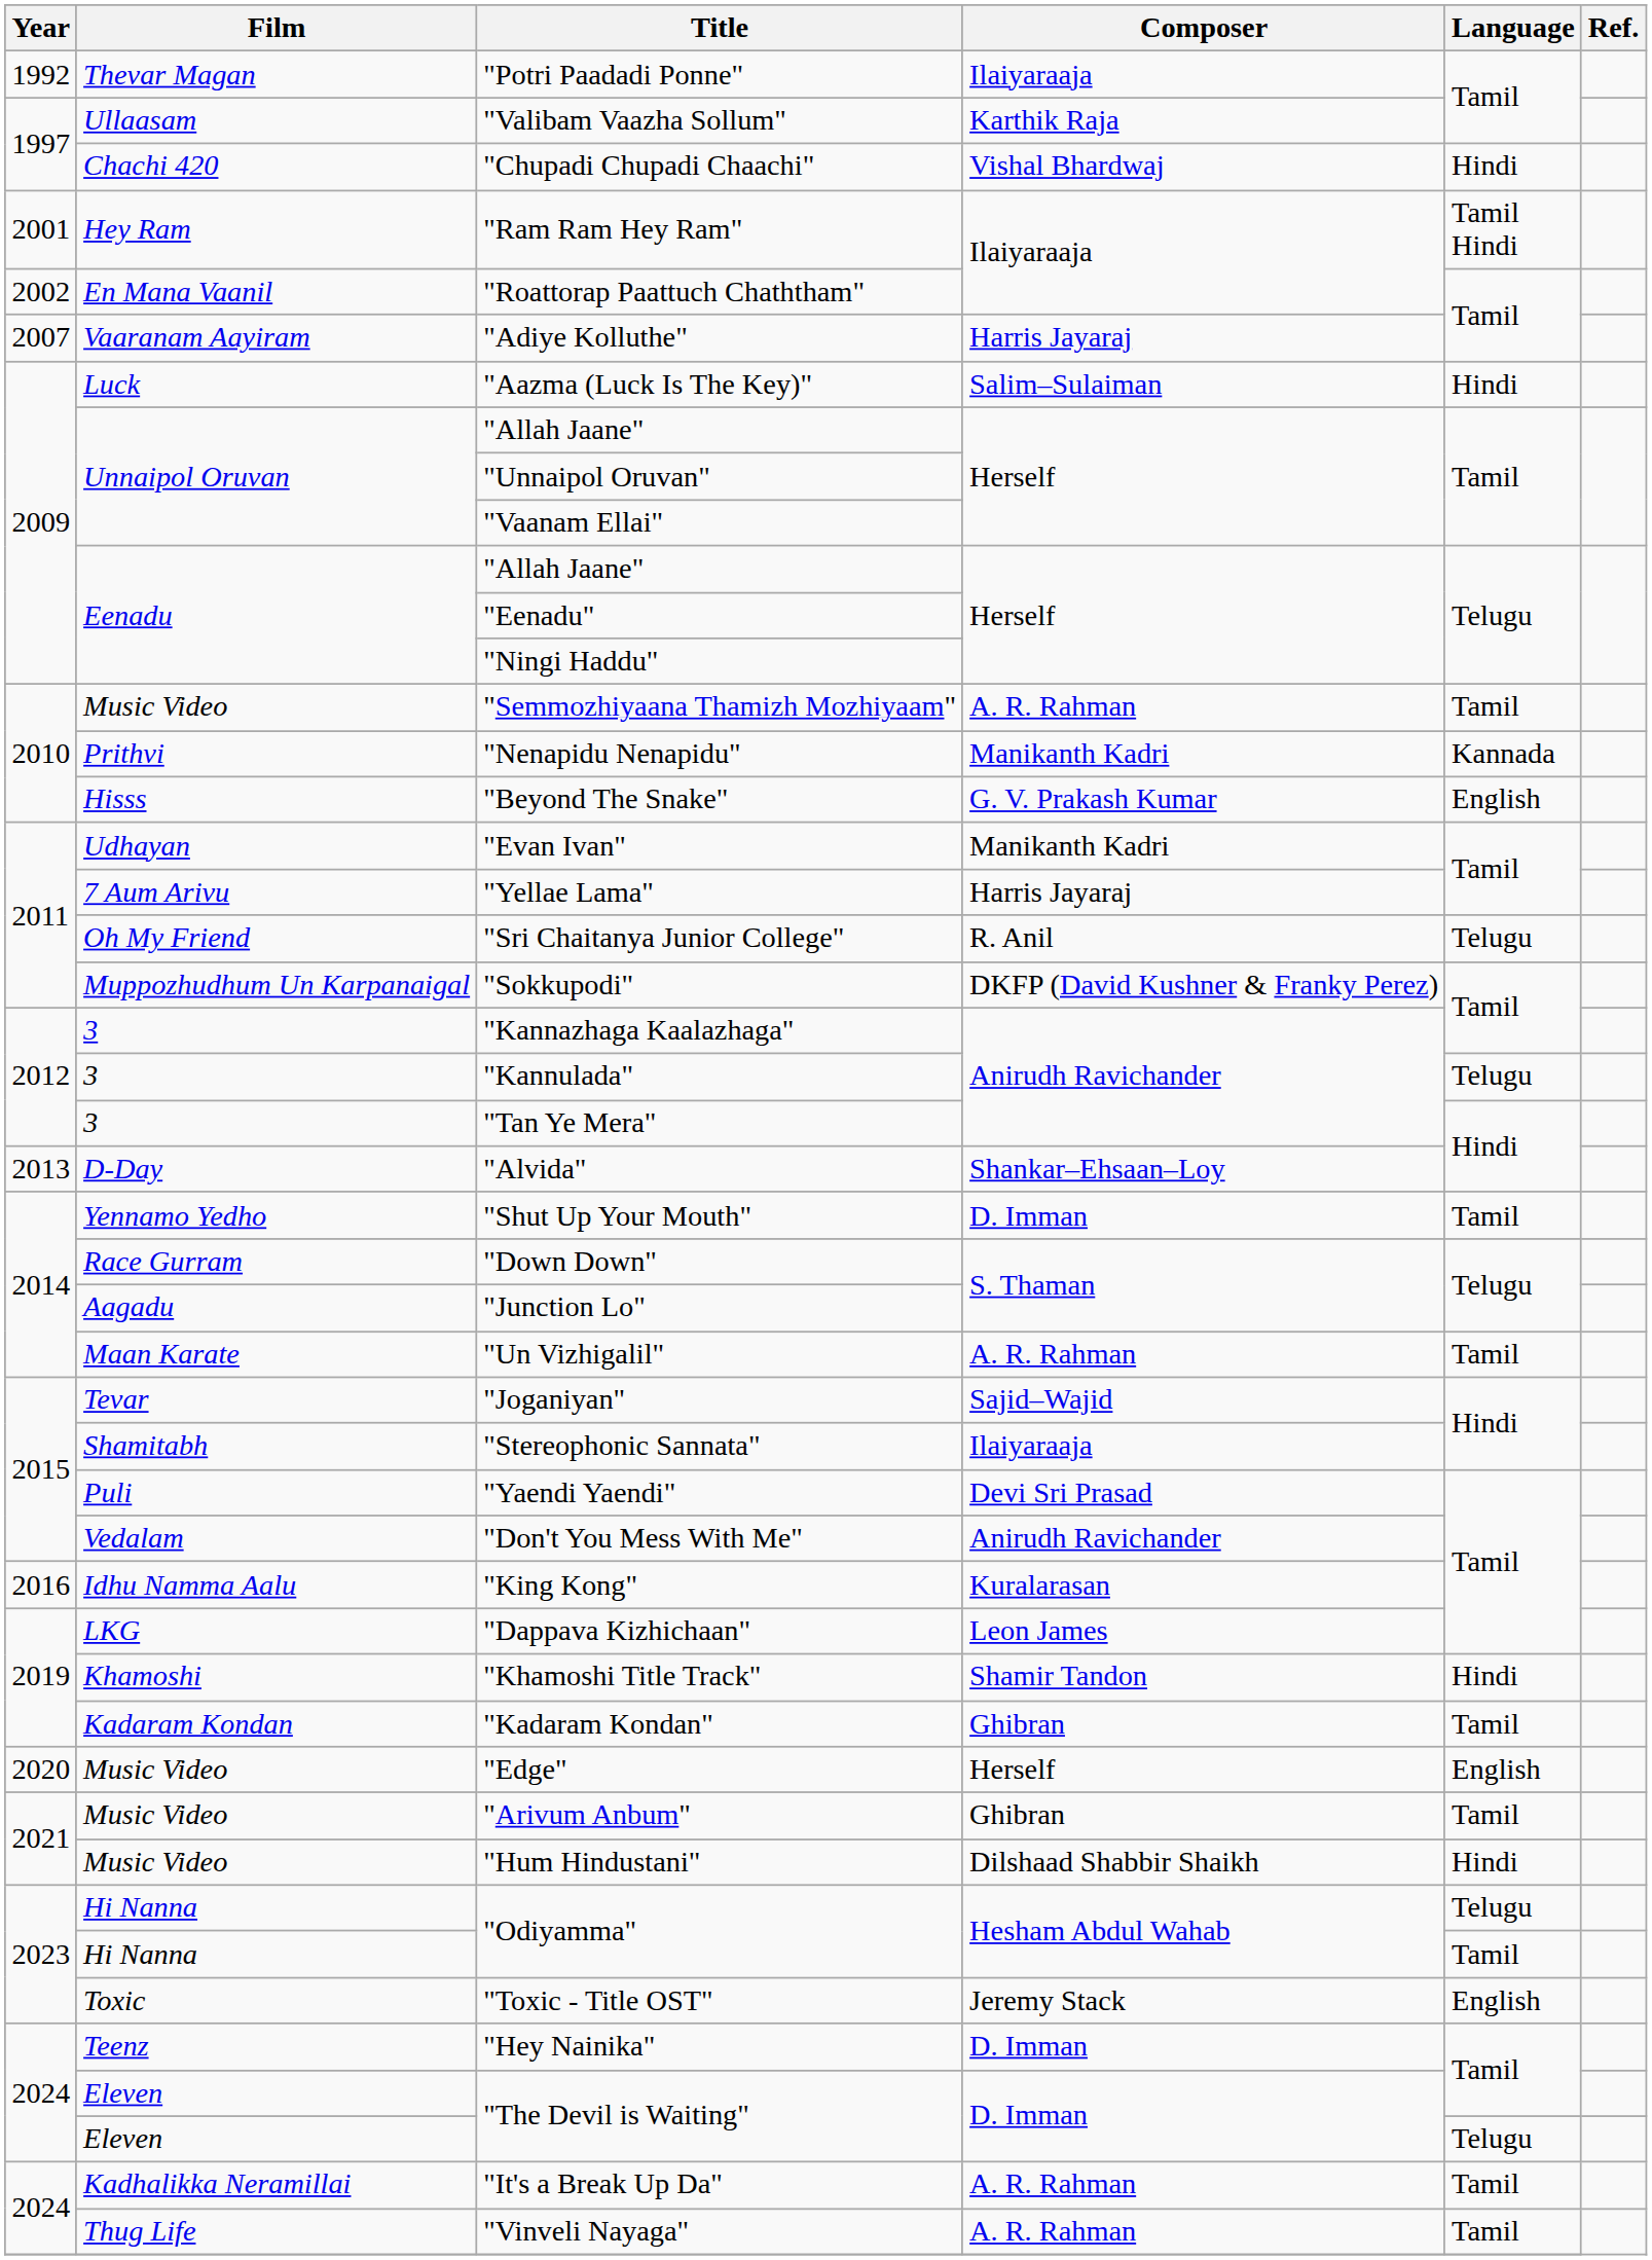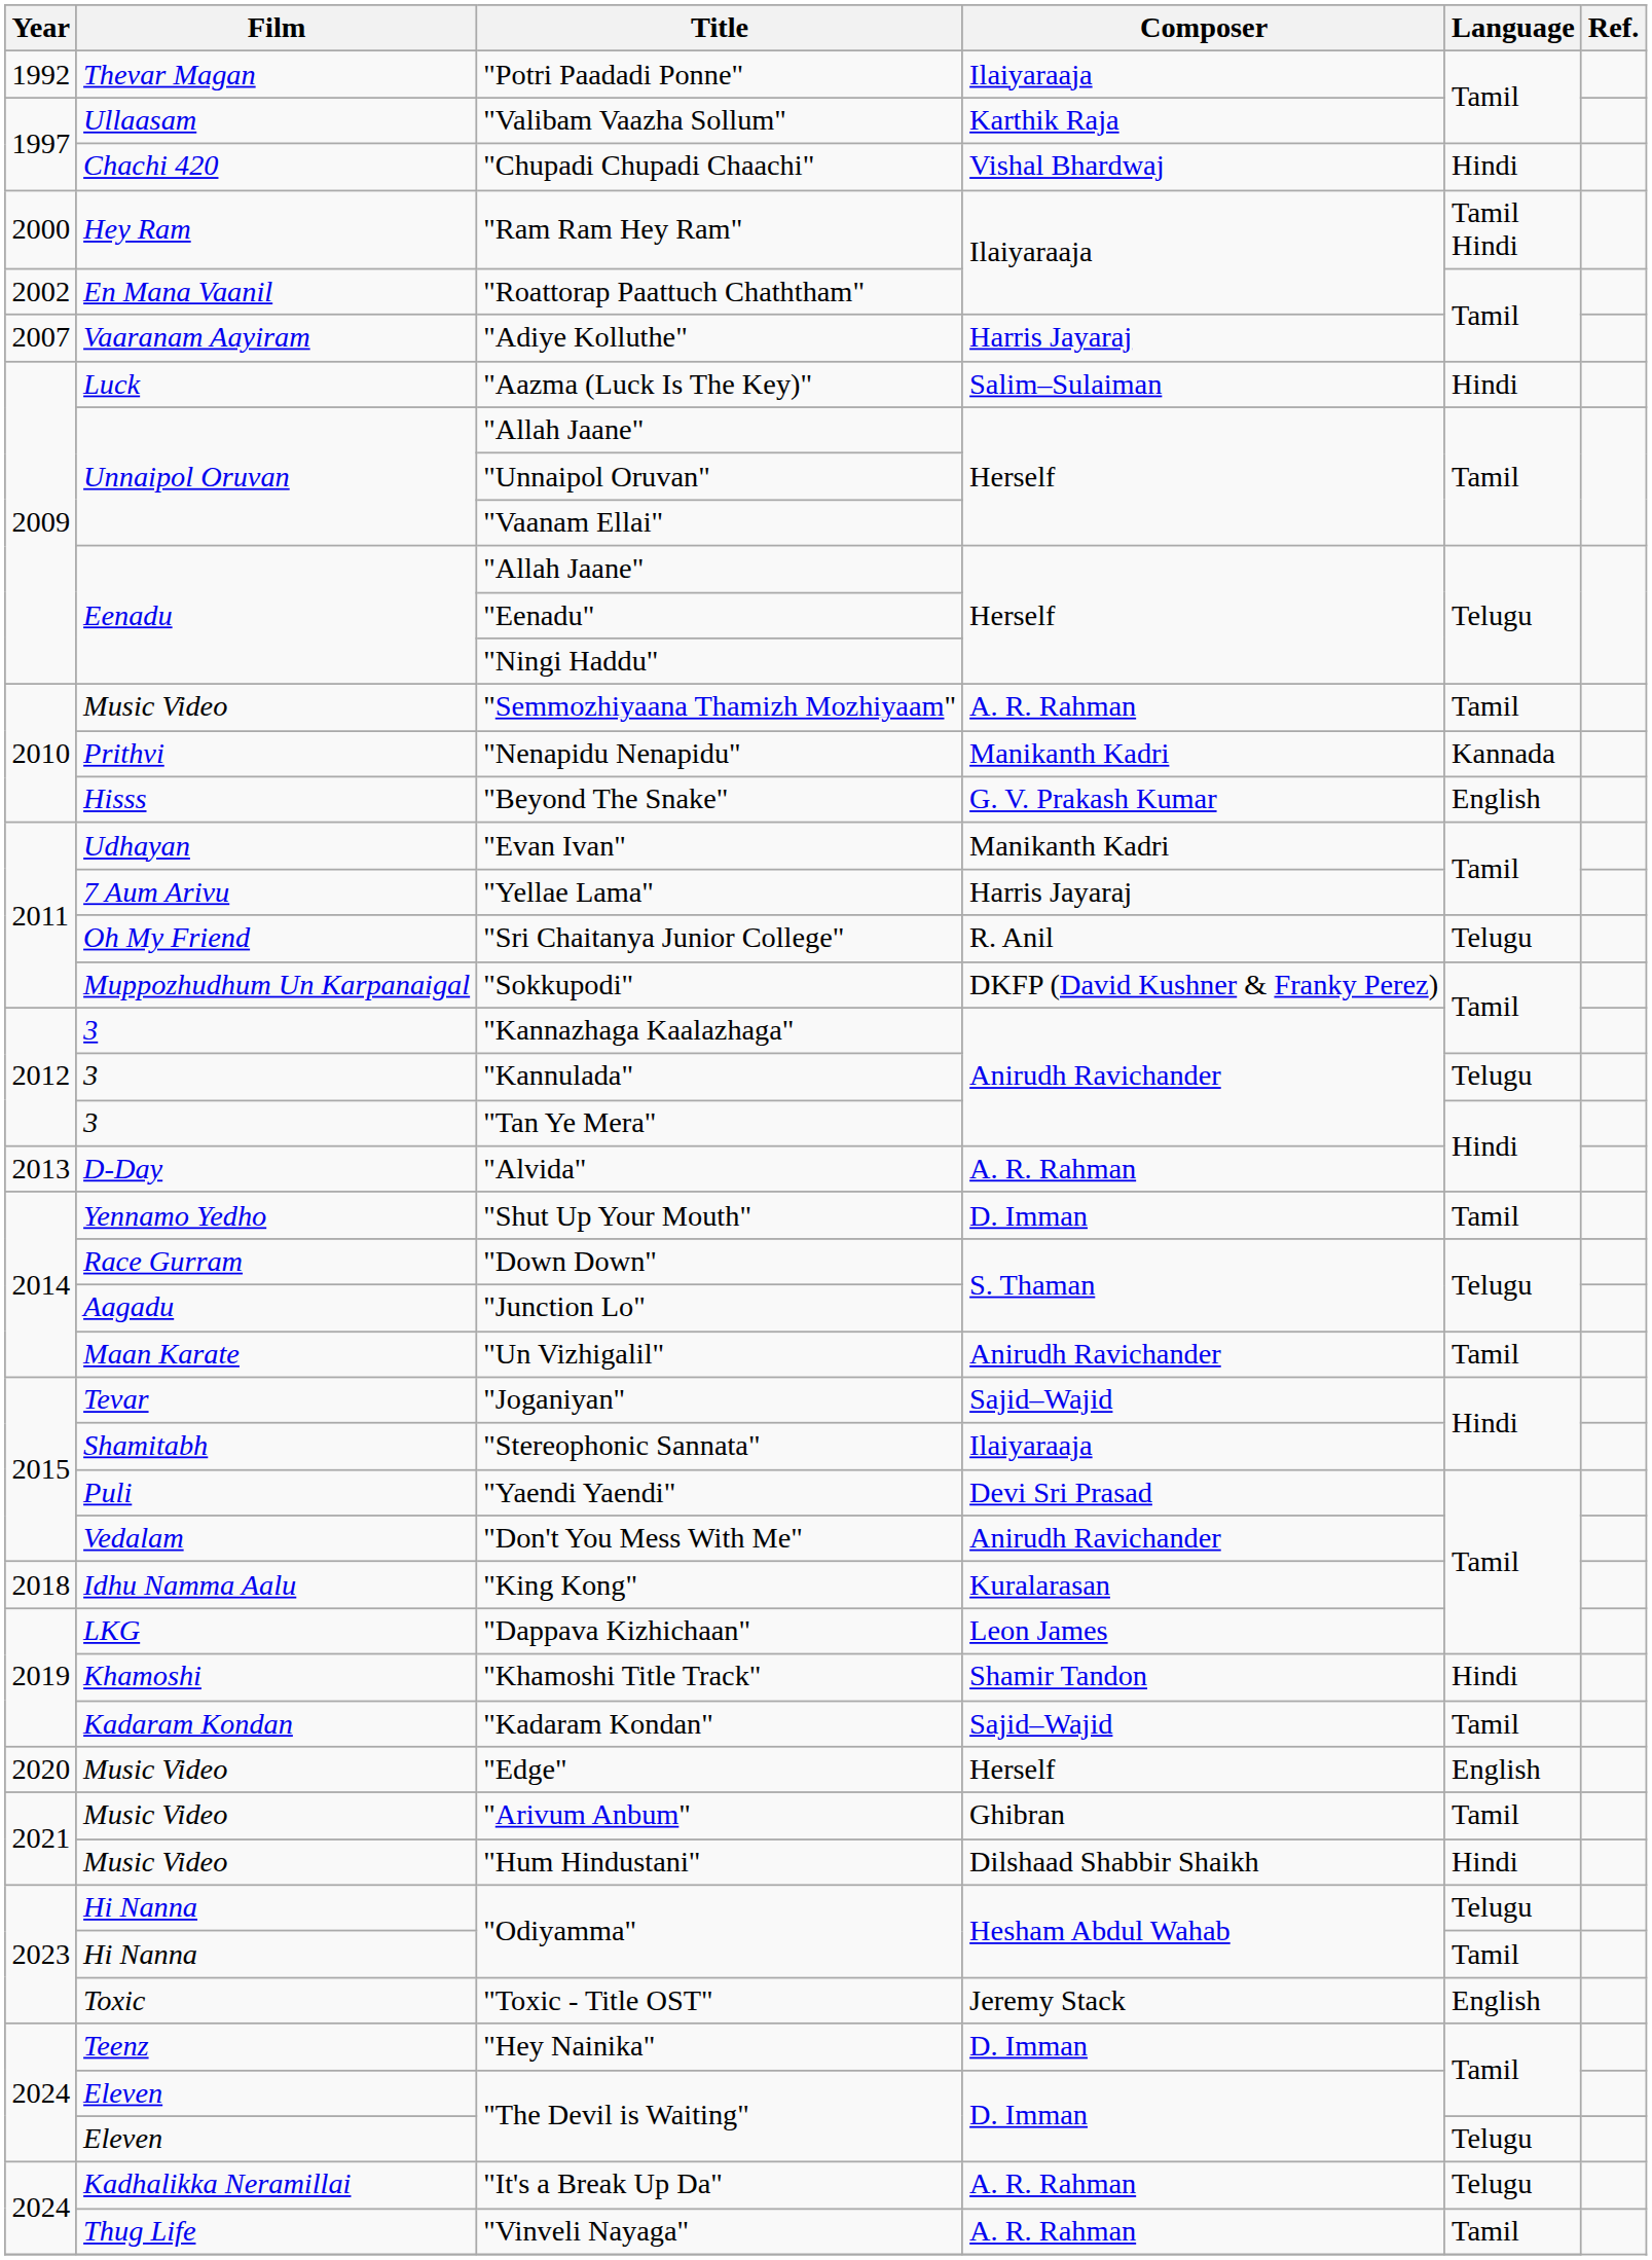"Ram Ram Hey Ram" | Year: 2001 -> 2000
"Alvida" | Composer: Shankar–Ehsaan–Loy -> A. R. Rahman
"Un Vizhigalil" | Composer: A. R. Rahman -> Anirudh Ravichander
"King Kong" | Year: 2016 -> 2018
"Kadaram Kondan" | Composer: Ghibran -> Sajid–Wajid
"It's a Break Up Da" | Language: Tamil -> Telugu
